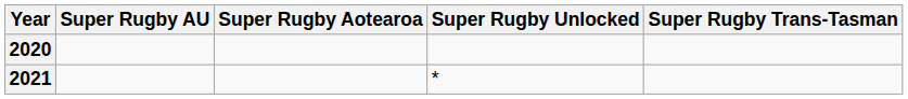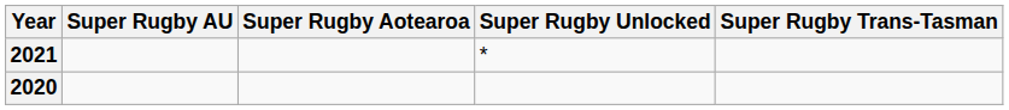rows swapped: 2020 <-> 2021
